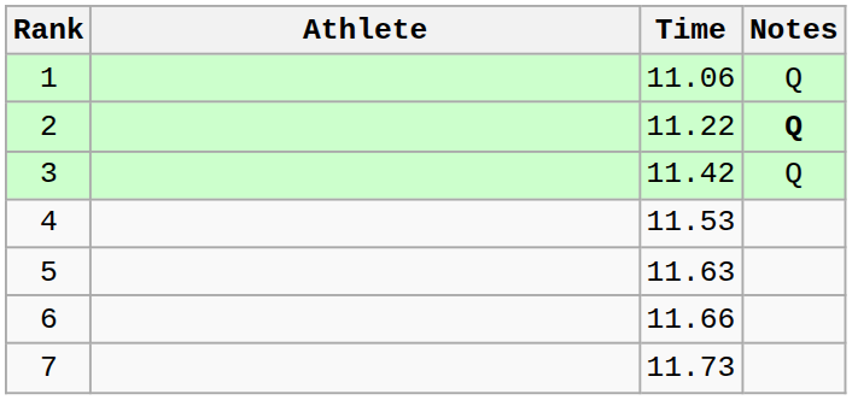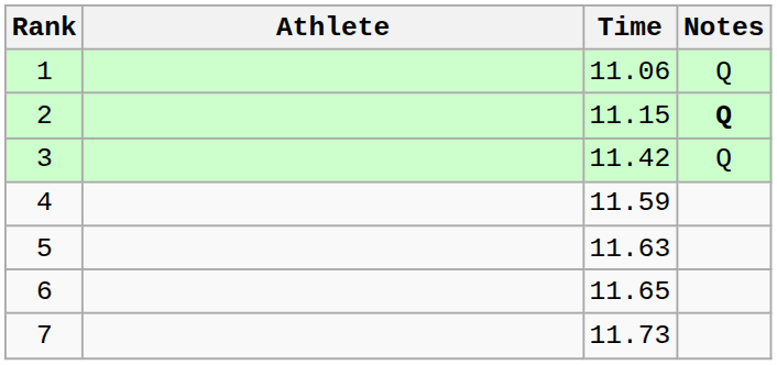2 | Time: 11.22 -> 11.15
4 | Time: 11.53 -> 11.59
6 | Time: 11.66 -> 11.65
